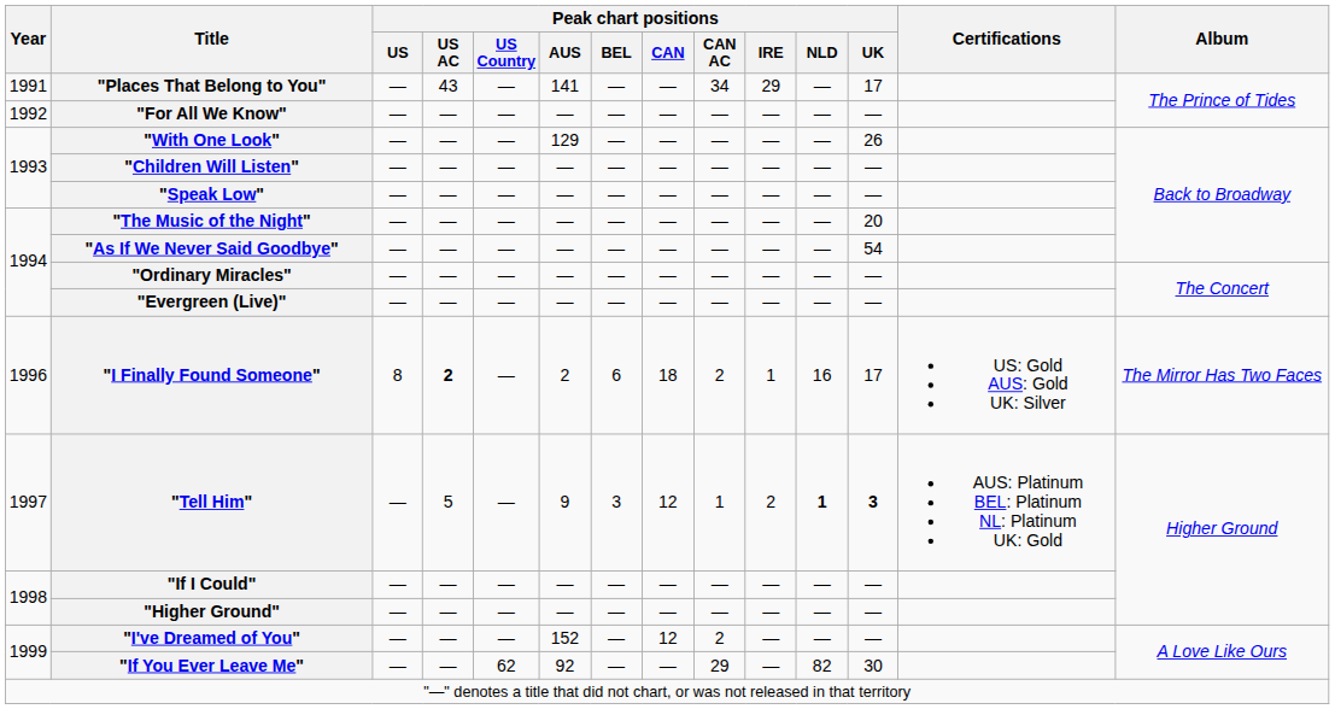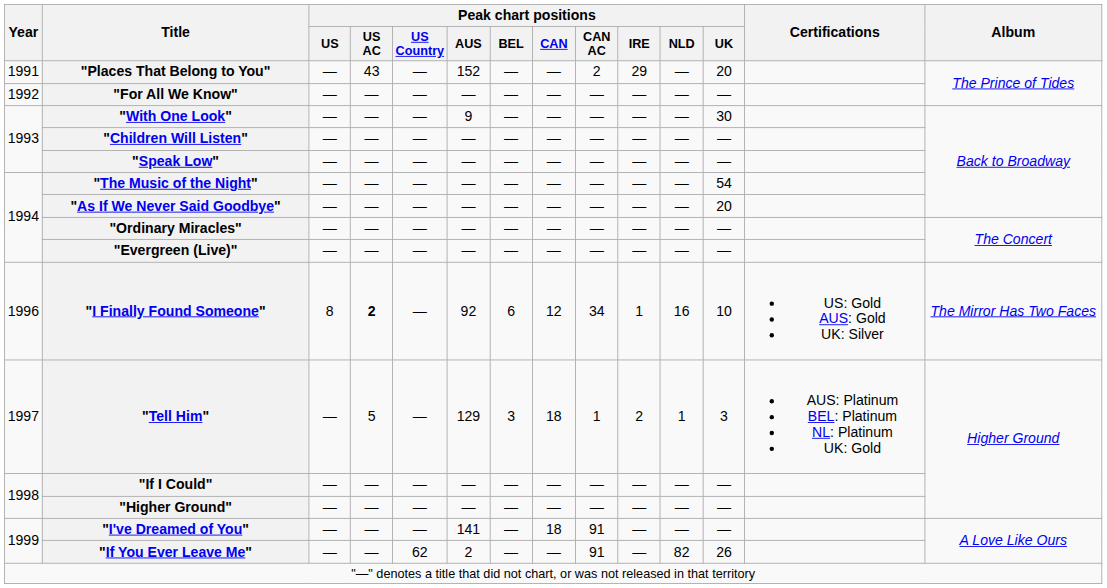"Places That Belong to You" | Peak chart positions / AUS: 141 -> 152
"Places That Belong to You" | Peak chart positions / CAN AC: 34 -> 2
"Places That Belong to You" | Peak chart positions / UK: 17 -> 20
"With One Look" | Peak chart positions / AUS: 129 -> 9
"With One Look" | Peak chart positions / UK: 26 -> 30
"The Music of the Night" | Peak chart positions / UK: 20 -> 54
"As If We Never Said Goodbye" | Peak chart positions / UK: 54 -> 20
"I Finally Found Someone" | Peak chart positions / AUS: 2 -> 92
"I Finally Found Someone" | Peak chart positions / CAN: 18 -> 12
"I Finally Found Someone" | Peak chart positions / CAN AC: 2 -> 34
"I Finally Found Someone" | Peak chart positions / UK: 17 -> 10
"Tell Him" | Peak chart positions / AUS: 9 -> 129
"Tell Him" | Peak chart positions / CAN: 12 -> 18
"Tell Him" | Peak chart positions / NLD: bold -> normal
"Tell Him" | Peak chart positions / UK: bold -> normal
"I've Dreamed of You" | Peak chart positions / AUS: 152 -> 141
"I've Dreamed of You" | Peak chart positions / CAN: 12 -> 18
"I've Dreamed of You" | Peak chart positions / CAN AC: 2 -> 91
"If You Ever Leave Me" | Peak chart positions / AUS: 92 -> 2
"If You Ever Leave Me" | Peak chart positions / CAN AC: 29 -> 91
"If You Ever Leave Me" | Peak chart positions / UK: 30 -> 26
